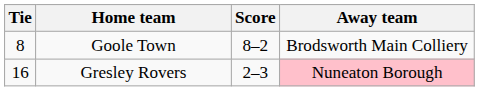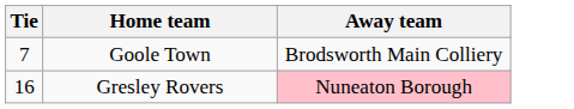- column: Score | 8–2 | 2–3
Goole Town | Tie: 8 -> 7
